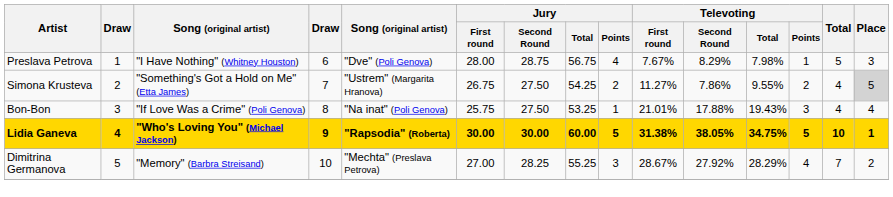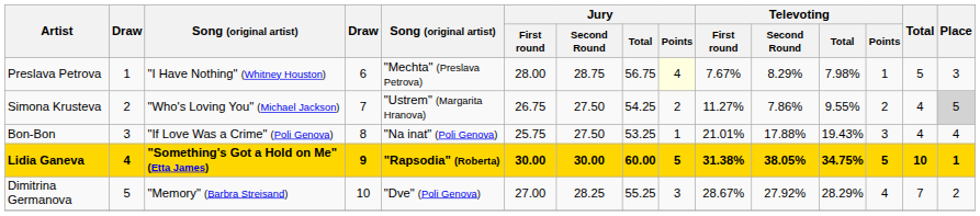Preslava Petrova | column 5: "Dve" (Poli Genova) -> "Mechta" (Preslava Petrova)
Preslava Petrova | Jury / Points: no background -> lightyellow background
Simona Krusteva | column 3: "Something's Got a Hold on Me" (Etta James) -> "Who's Loving You" (Michael Jackson)
Lidia Ganeva | column 3: "Who's Loving You" (Michael Jackson) -> "Something's Got a Hold on Me" (Etta James)
Dimitrina Germanova | column 5: "Mechta" (Preslava Petrova) -> "Dve" (Poli Genova)
